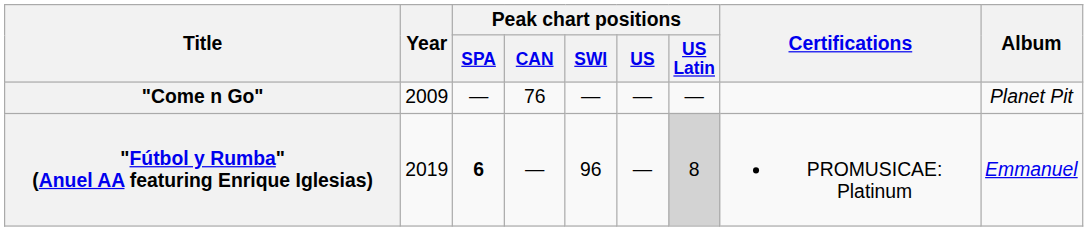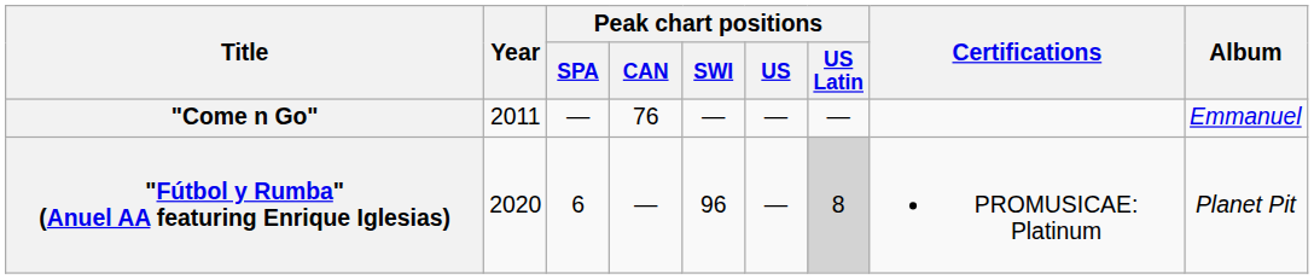"Come n Go" | Year: 2009 -> 2011
"Come n Go" | Album: Planet Pit -> Emmanuel
"Fútbol y Rumba" (Anuel AA featuring Enrique Iglesias) | Year: 2019 -> 2020
"Fútbol y Rumba" (Anuel AA featuring Enrique Iglesias) | Peak chart positions / SPA: bold -> normal
"Fútbol y Rumba" (Anuel AA featuring Enrique Iglesias) | Album: Emmanuel -> Planet Pit
